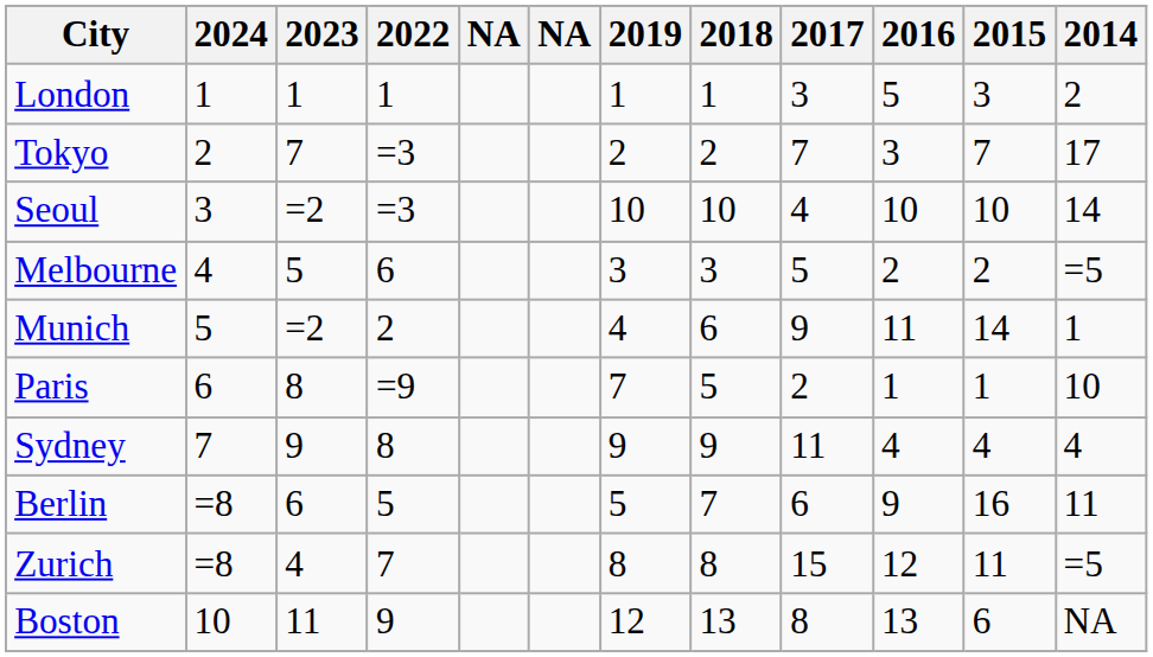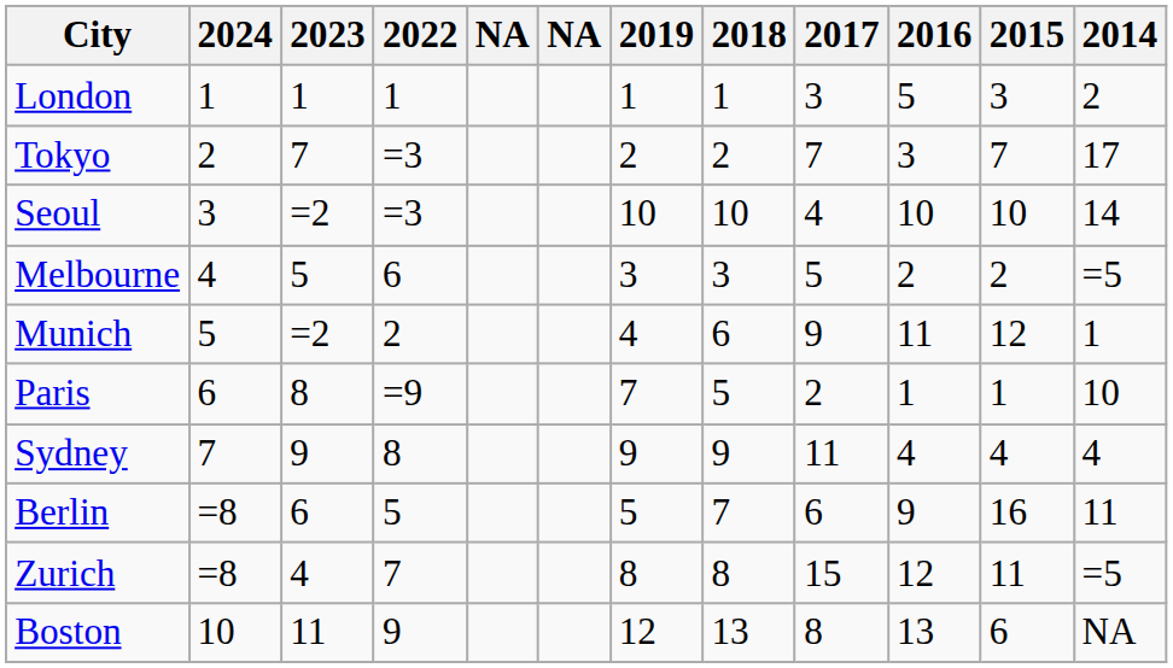Munich | 2015: 14 -> 12
